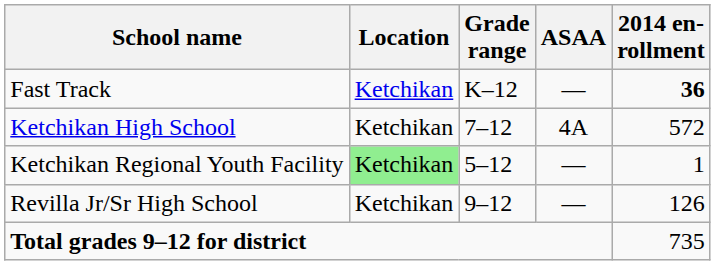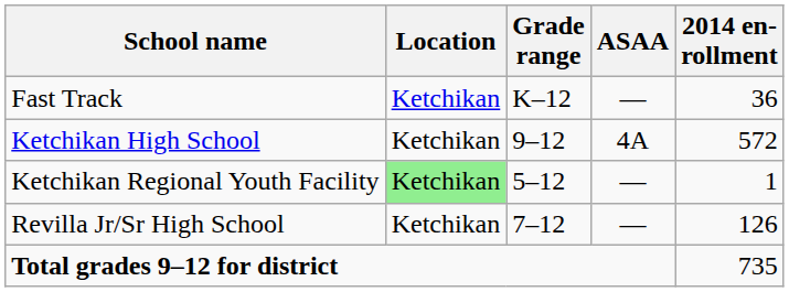Fast Track | 2014 en- rollment: bold -> normal
Ketchikan High School | Grade range: 7–12 -> 9–12
Revilla Jr/Sr High School | Grade range: 9–12 -> 7–12
